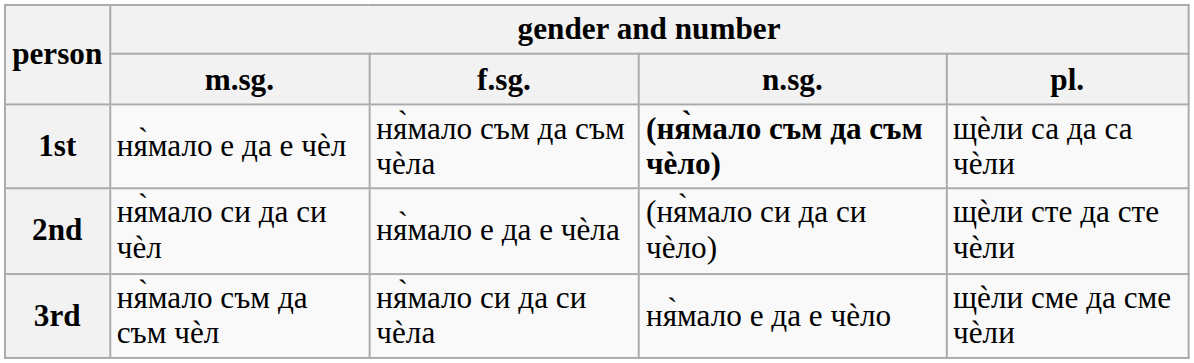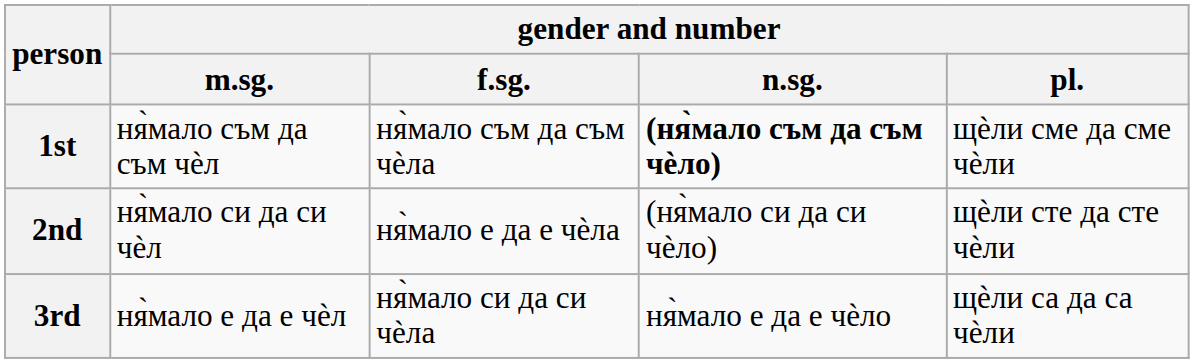1st | gender and number / m.sg.: ня̀мало е да е чѐл -> ня̀мало съм да съм чѐл
1st | gender and number / pl.: щѐли са да са чѐли -> щѐли сме да сме чѐли
3rd | gender and number / m.sg.: ня̀мало съм да съм чѐл -> ня̀мало е да е чѐл
3rd | gender and number / pl.: щѐли сме да сме чѐли -> щѐли са да са чѐли
